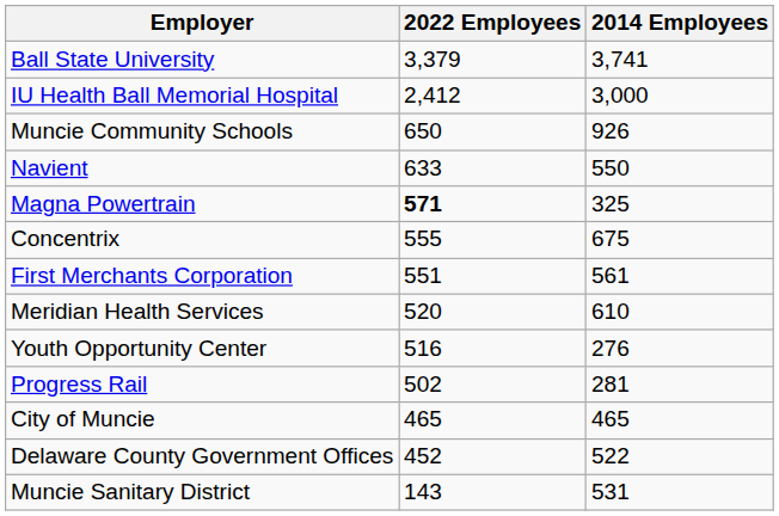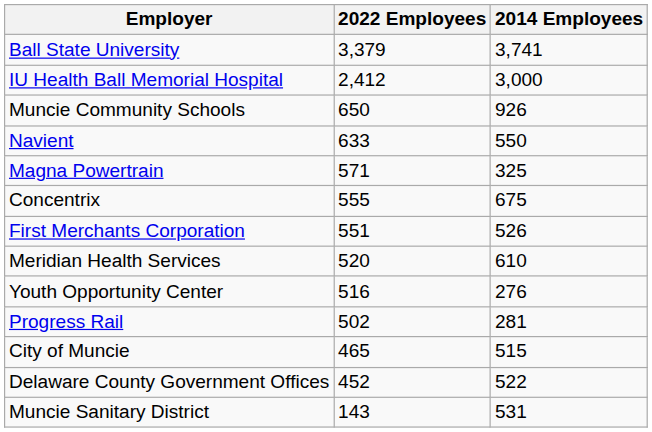Magna Powertrain | 2022 Employees: bold -> normal
First Merchants Corporation | 2014 Employees: 561 -> 526
City of Muncie | 2014 Employees: 465 -> 515
